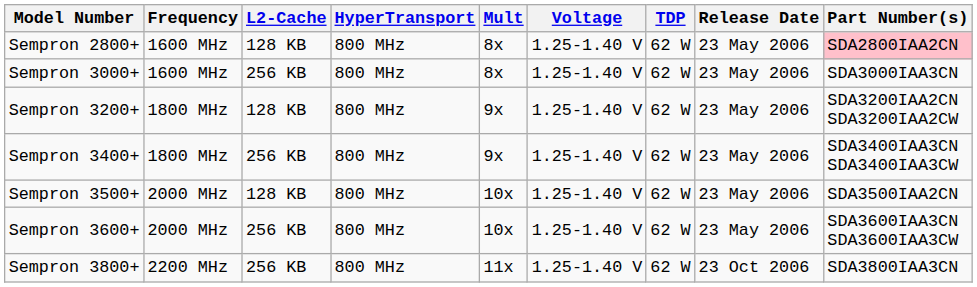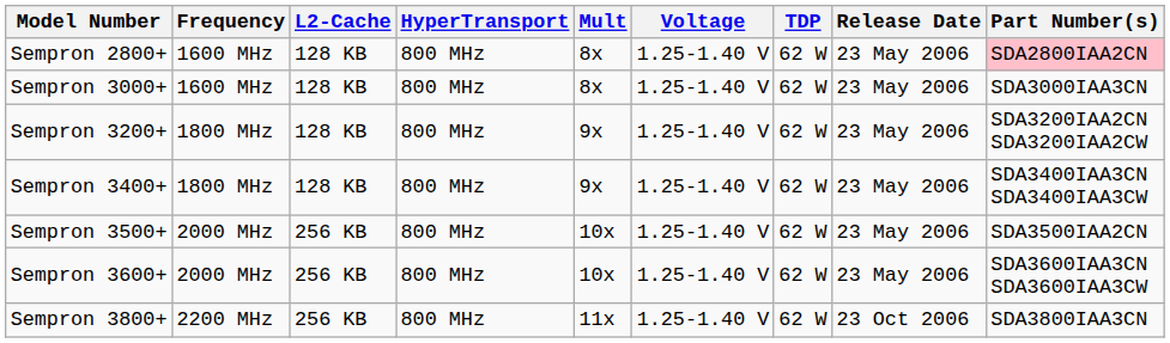Sempron 3000+ | L2-Cache: 256 KB -> 128 KB
Sempron 3400+ | L2-Cache: 256 KB -> 128 KB
Sempron 3500+ | L2-Cache: 128 KB -> 256 KB
